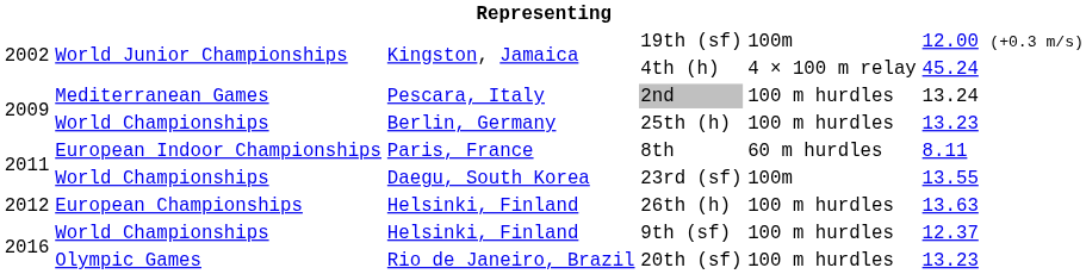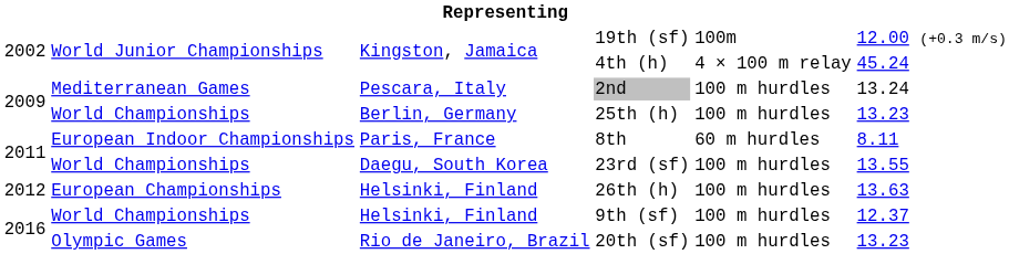23rd (sf) | column 5: 100m -> 100 m hurdles
